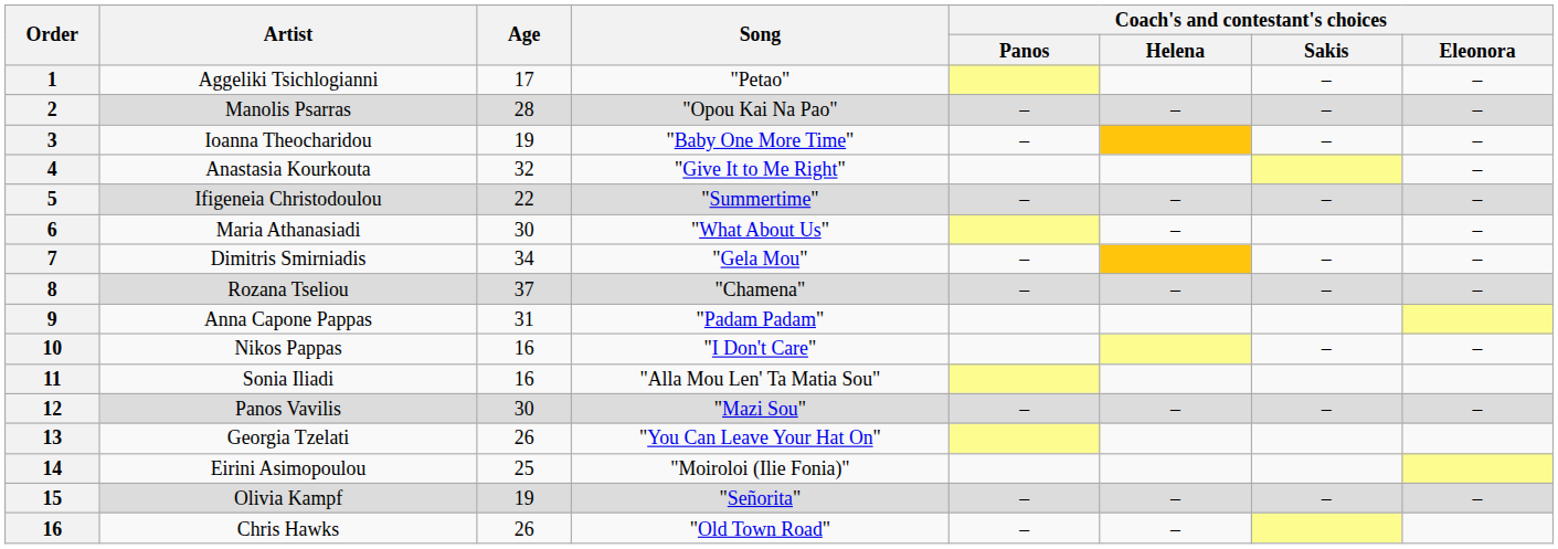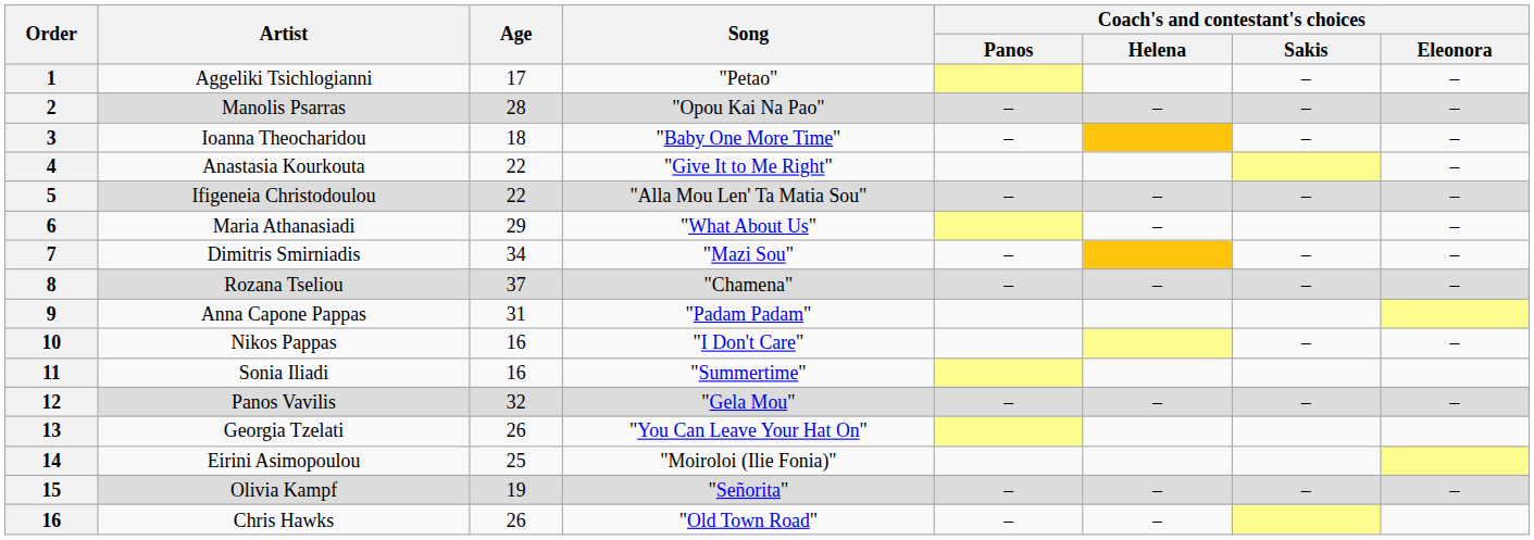Ioanna Theocharidou | Age: 19 -> 18
Anastasia Kourkouta | Age: 32 -> 22
Ifigeneia Christodoulou | Song: "Summertime" -> "Alla Mou Len' Ta Matia Sou"
Maria Athanasiadi | Age: 30 -> 29
Dimitris Smirniadis | Song: "Gela Mou" -> "Mazi Sou"
Sonia Iliadi | Song: "Alla Mou Len' Ta Matia Sou" -> "Summertime"
Panos Vavilis | Age: 30 -> 32
Panos Vavilis | Song: "Mazi Sou" -> "Gela Mou"
